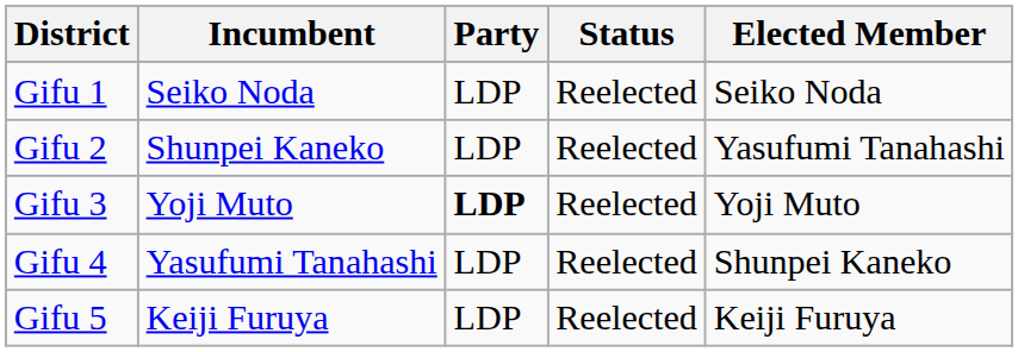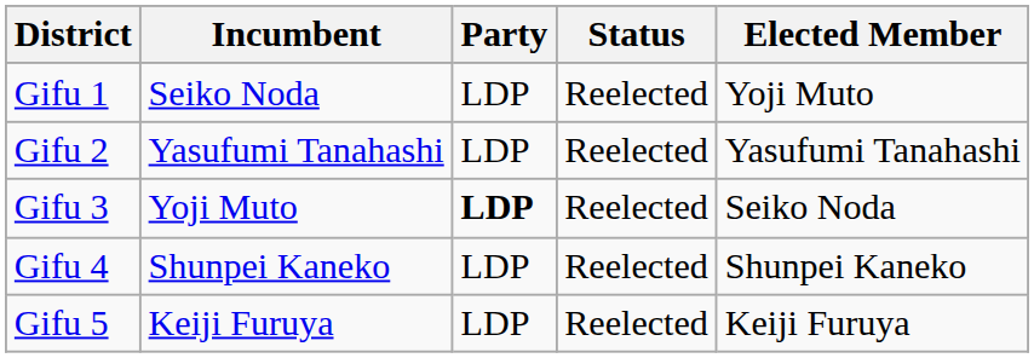Gifu 1 | Elected Member: Seiko Noda -> Yoji Muto
Gifu 2 | Incumbent: Shunpei Kaneko -> Yasufumi Tanahashi
Gifu 3 | Elected Member: Yoji Muto -> Seiko Noda
Gifu 4 | Incumbent: Yasufumi Tanahashi -> Shunpei Kaneko
